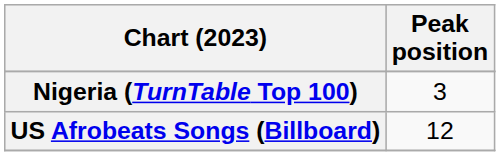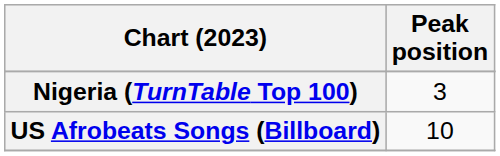US Afrobeats Songs (Billboard) | Peak position: 12 -> 10
